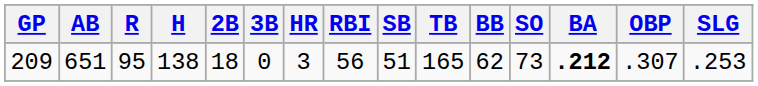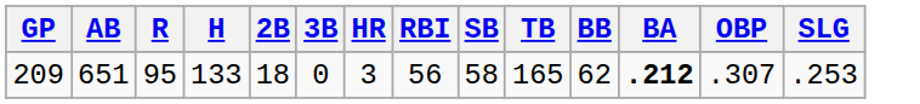- column: SO | 73
209 | H: 138 -> 133
209 | SB: 51 -> 58
